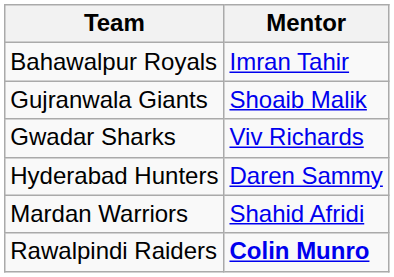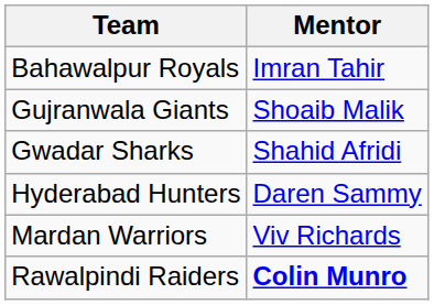Gwadar Sharks | Mentor: Viv Richards -> Shahid Afridi
Mardan Warriors | Mentor: Shahid Afridi -> Viv Richards
